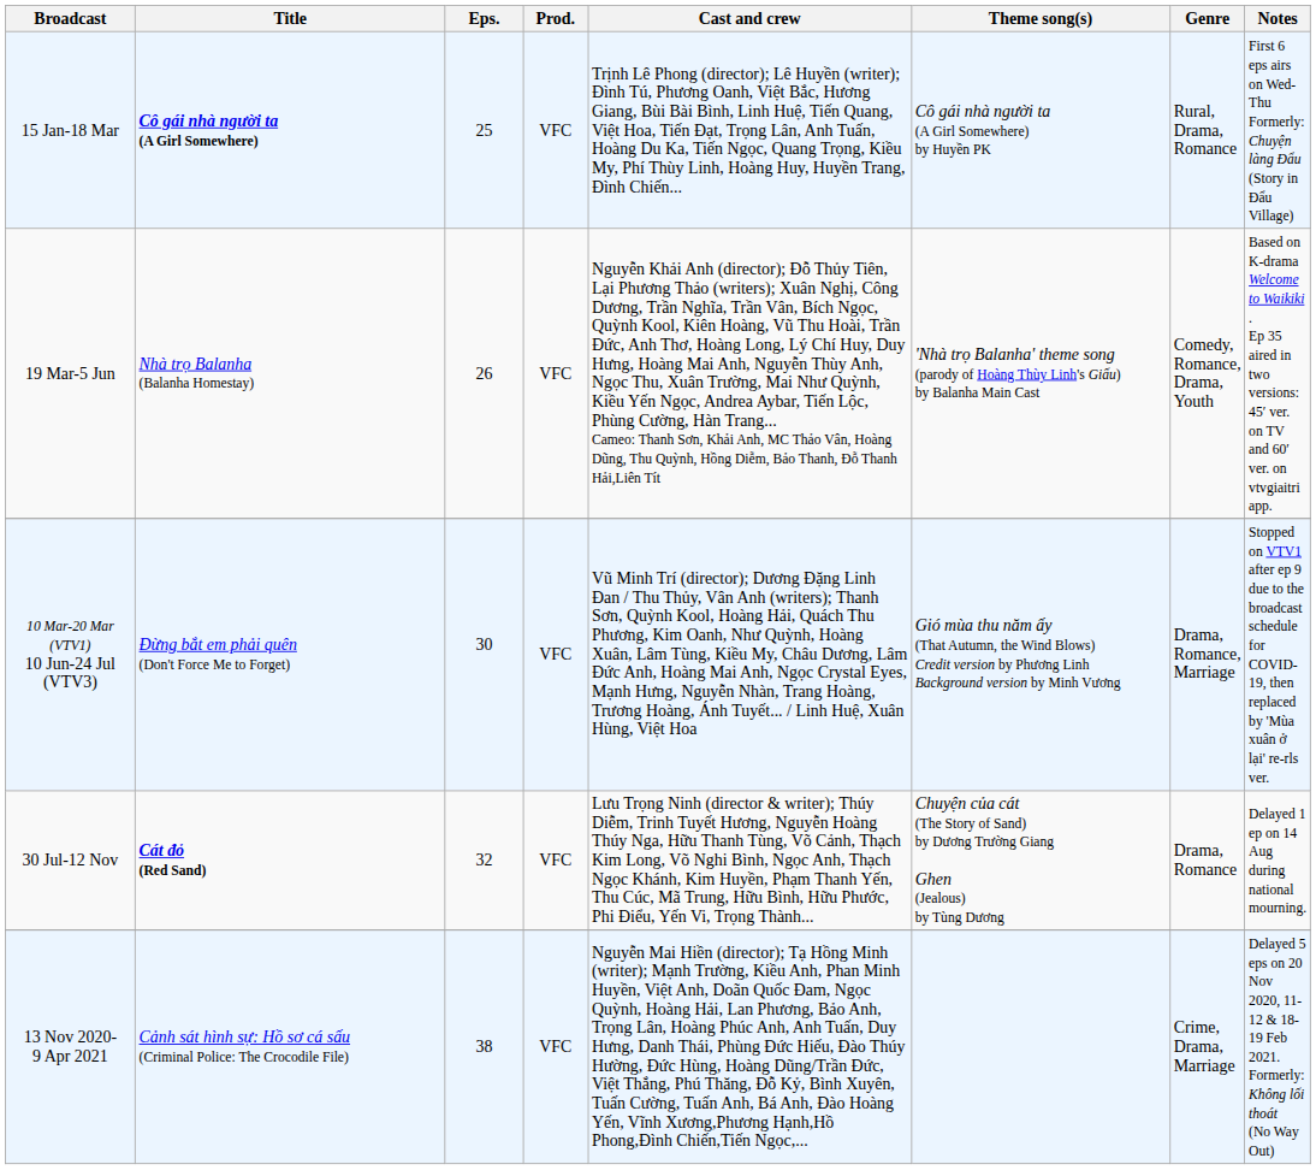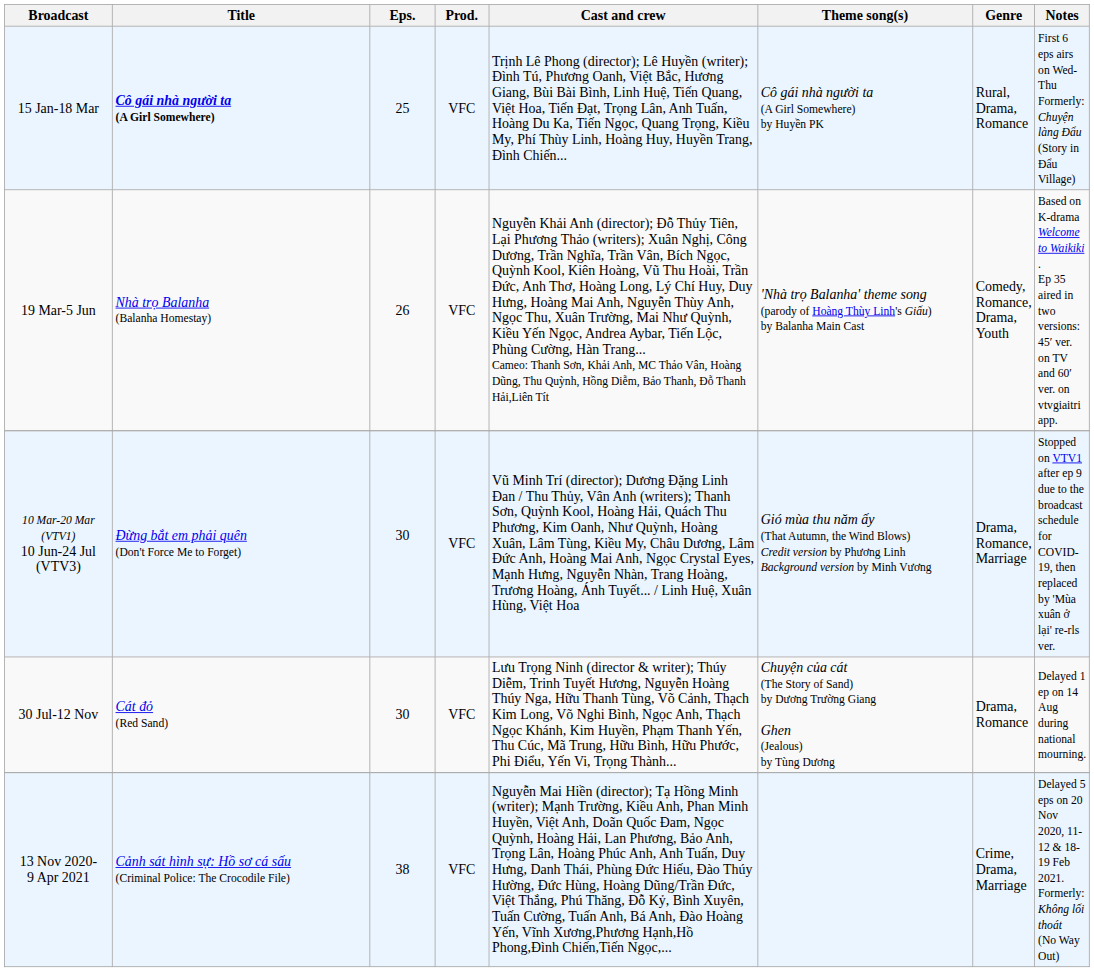30 Jul-12 Nov | Title: bold -> normal
30 Jul-12 Nov | Eps.: 32 -> 30
